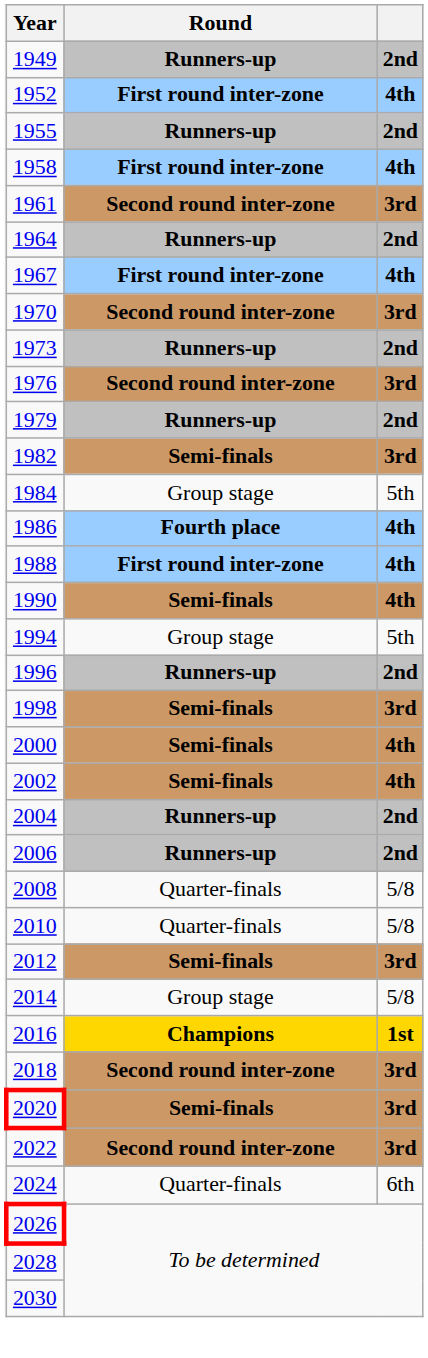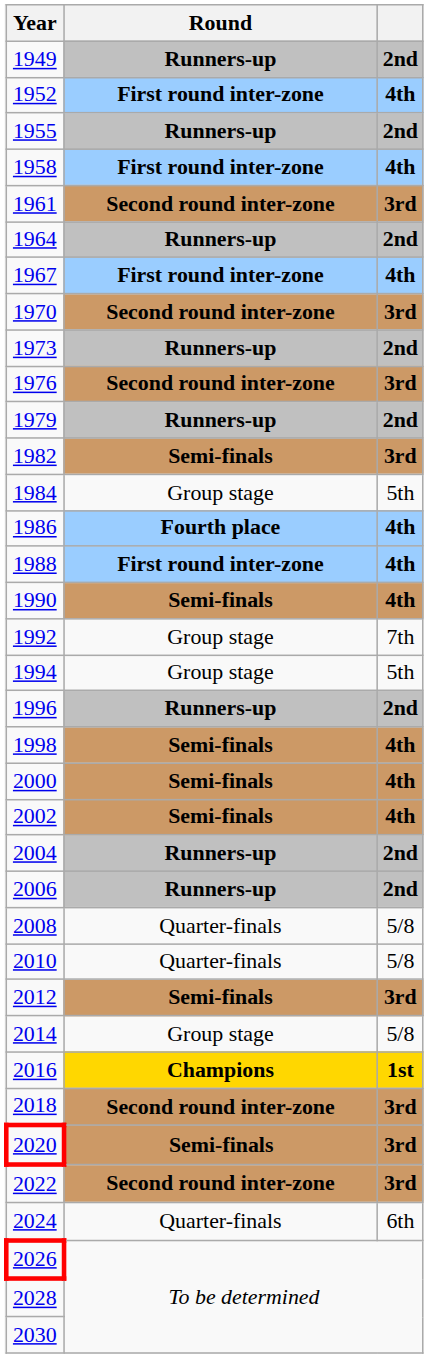+ row: 1992 | Group stage | 7th
1998 | column 3: 3rd -> 4th
